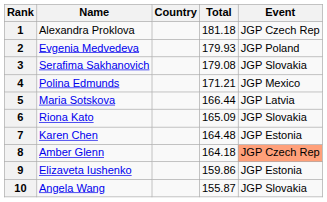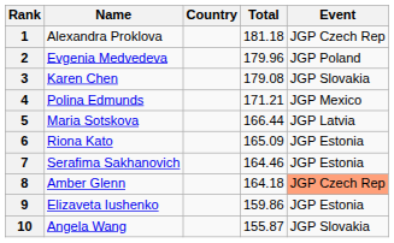2 | Total: 179.93 -> 179.96
3 | Name: Serafima Sakhanovich -> Karen Chen
6 | Event: JGP Slovakia -> JGP Estonia
7 | Name: Karen Chen -> Serafima Sakhanovich
7 | Total: 164.48 -> 164.46
